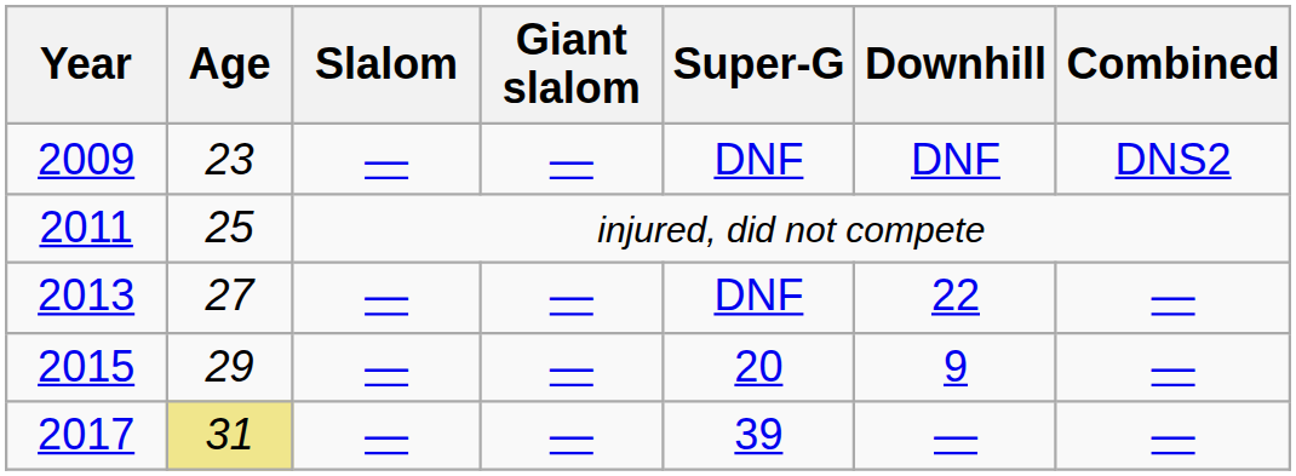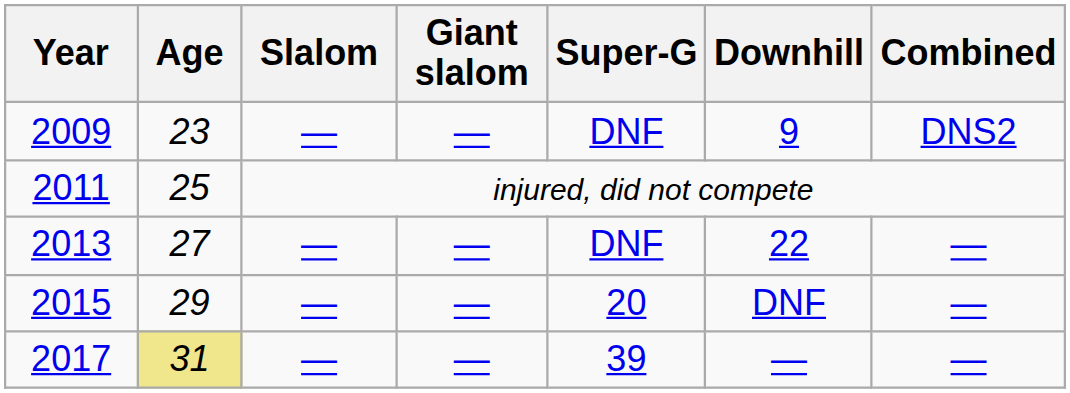2009 | Downhill: DNF -> 9
2015 | Downhill: 9 -> DNF
